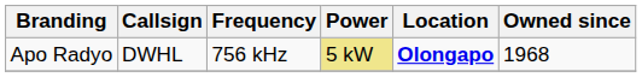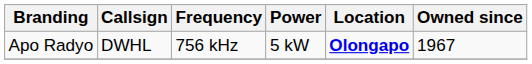Apo Radyo | Power: khaki background -> no background
Apo Radyo | Owned since: 1968 -> 1967
